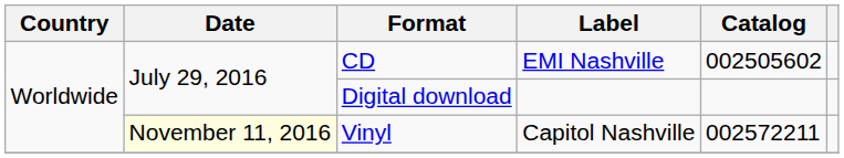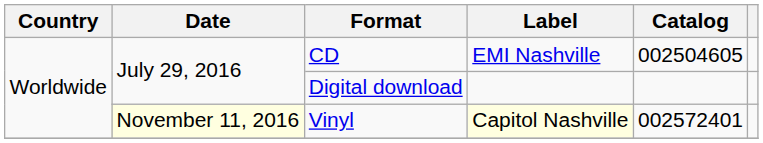CD | Catalog: 002505602 -> 002504605
Vinyl | Label: no background -> lightyellow background
Vinyl | Catalog: 002572211 -> 002572401
